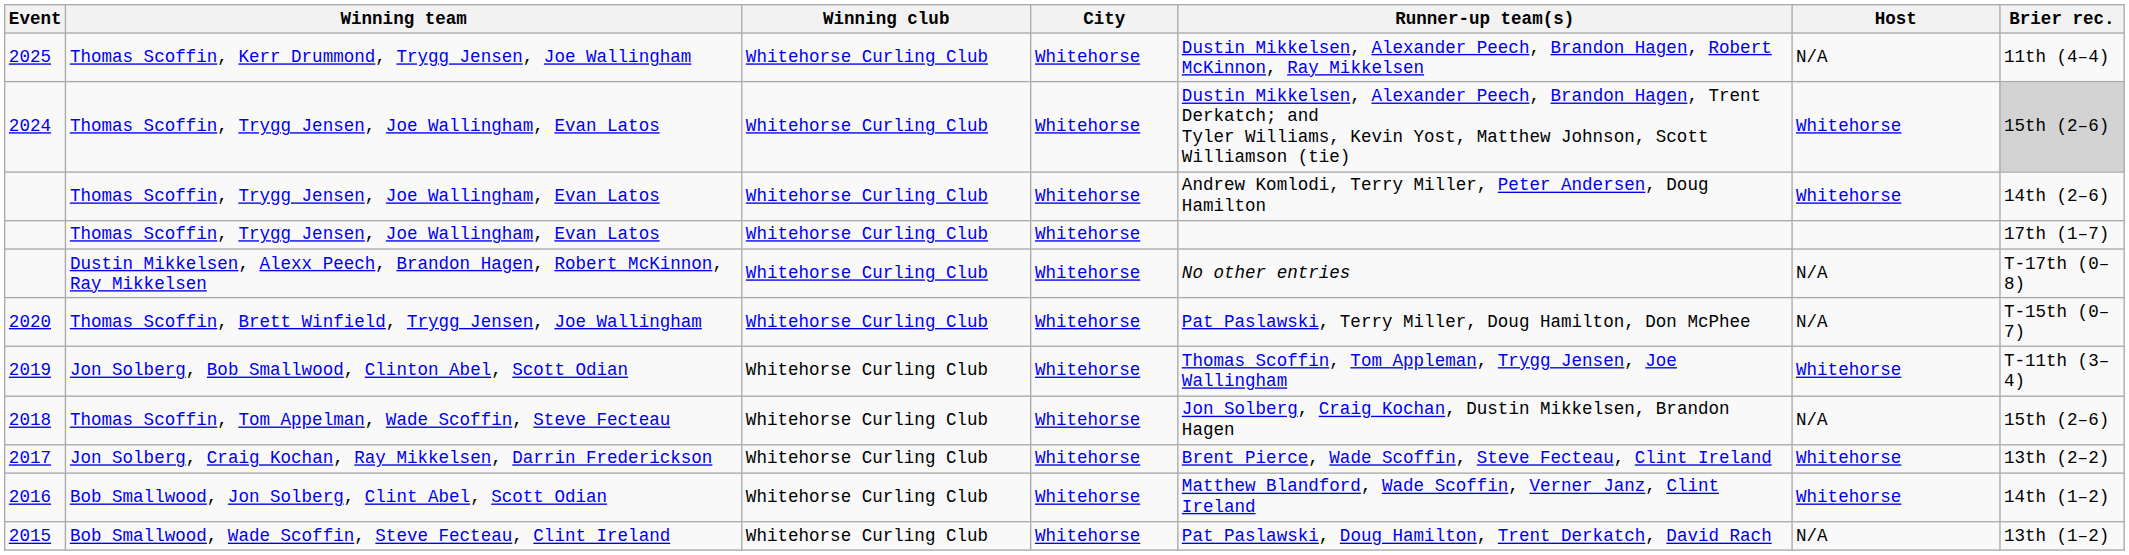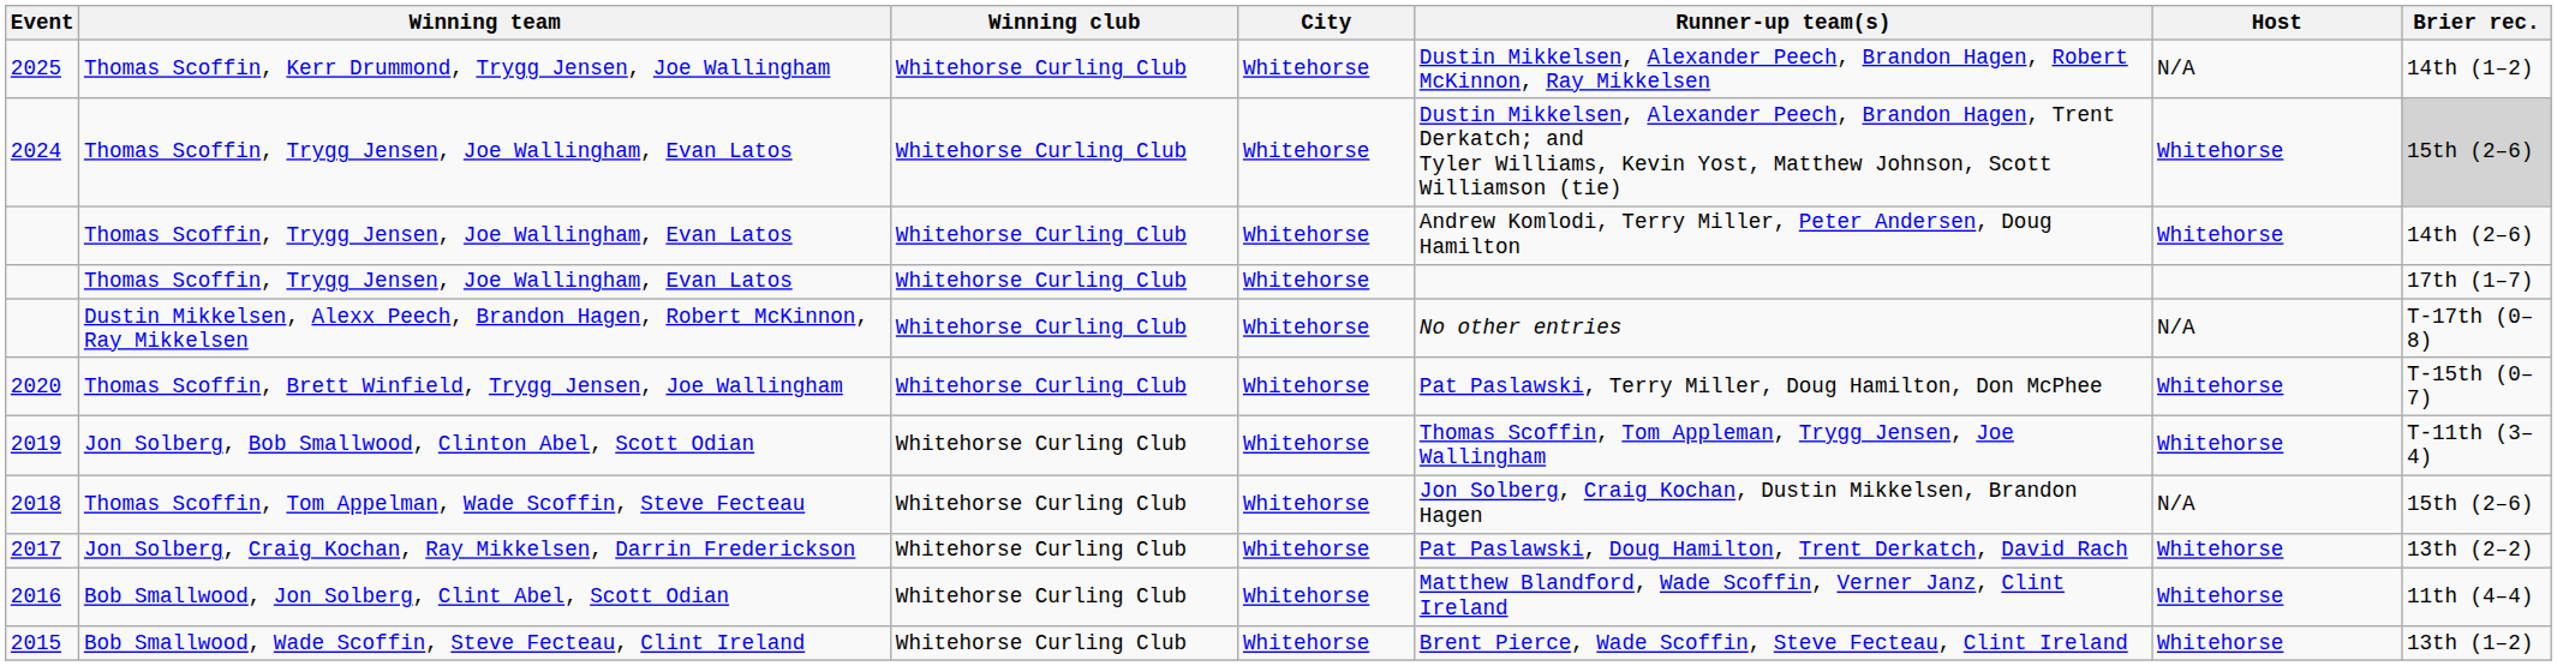2025 | Brier rec.: 11th (4–4) -> 14th (1–2)
2020 | Host: N/A -> Whitehorse
2017 | Runner-up team(s): Brent Pierce, Wade Scoffin, Steve Fecteau, Clint Ireland -> Pat Paslawski, Doug Hamilton, Trent Derkatch, David Rach
2016 | Brier rec.: 14th (1–2) -> 11th (4–4)
2015 | Runner-up team(s): Pat Paslawski, Doug Hamilton, Trent Derkatch, David Rach -> Brent Pierce, Wade Scoffin, Steve Fecteau, Clint Ireland
2015 | Host: N/A -> Whitehorse
